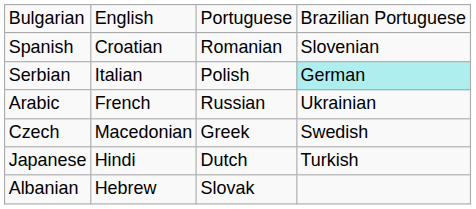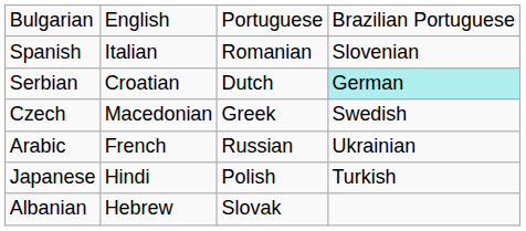Spanish | column 2: Croatian -> Italian
Serbian | column 2: Italian -> Croatian
Serbian | column 3: Polish -> Dutch
rows swapped: Arabic <-> Czech
Japanese | column 3: Dutch -> Polish
